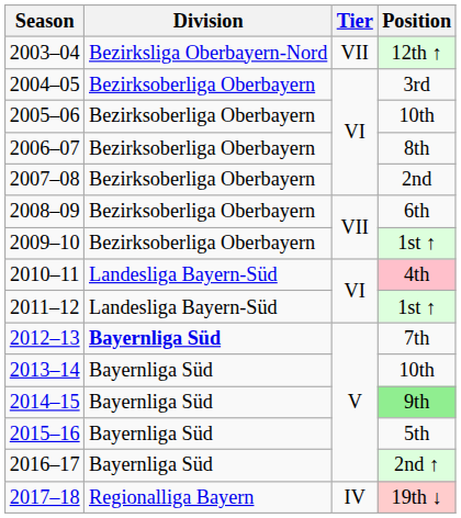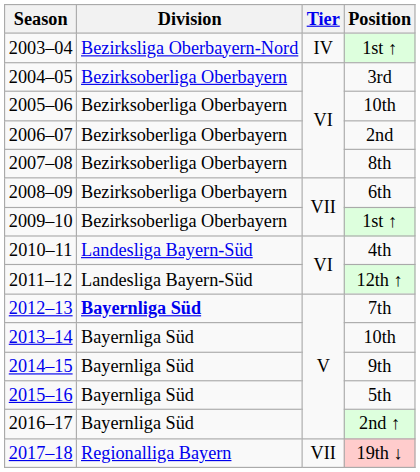2003–04 | Tier: VII -> IV
2003–04 | Position: 12th ↑ -> 1st ↑
2006–07 | Position: 8th -> 2nd
2007–08 | Position: 2nd -> 8th
2010–11 | Position: pink background -> no background
2011–12 | Position: 1st ↑ -> 12th ↑
2014–15 | Position: lightgreen background -> no background
2017–18 | Tier: IV -> VII
